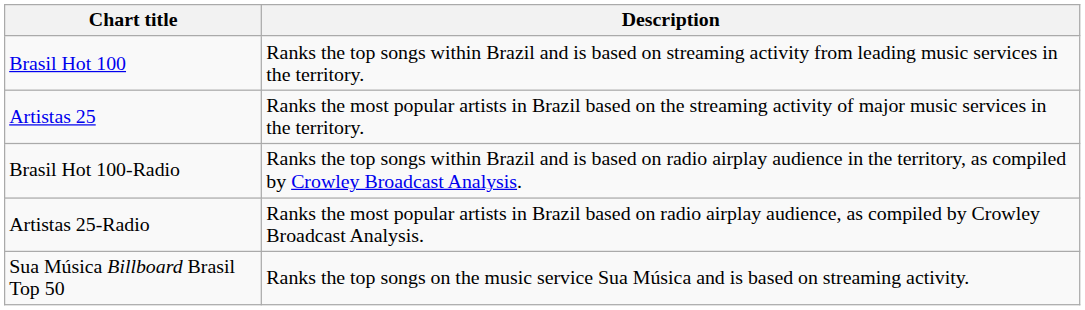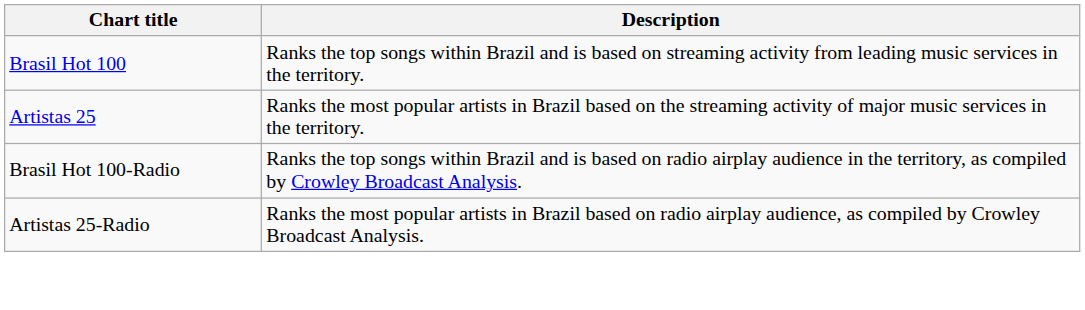- row: Sua Música Billboard Brasil Top 50 | Ranks the top songs on the music service Sua Música and is based on streaming activity.
